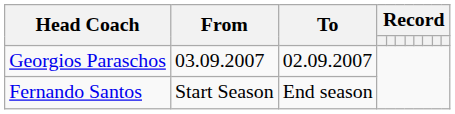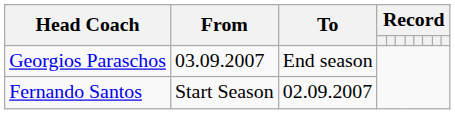Georgios Paraschos | To: 02.09.2007 -> End season
Fernando Santos | To: End season -> 02.09.2007
